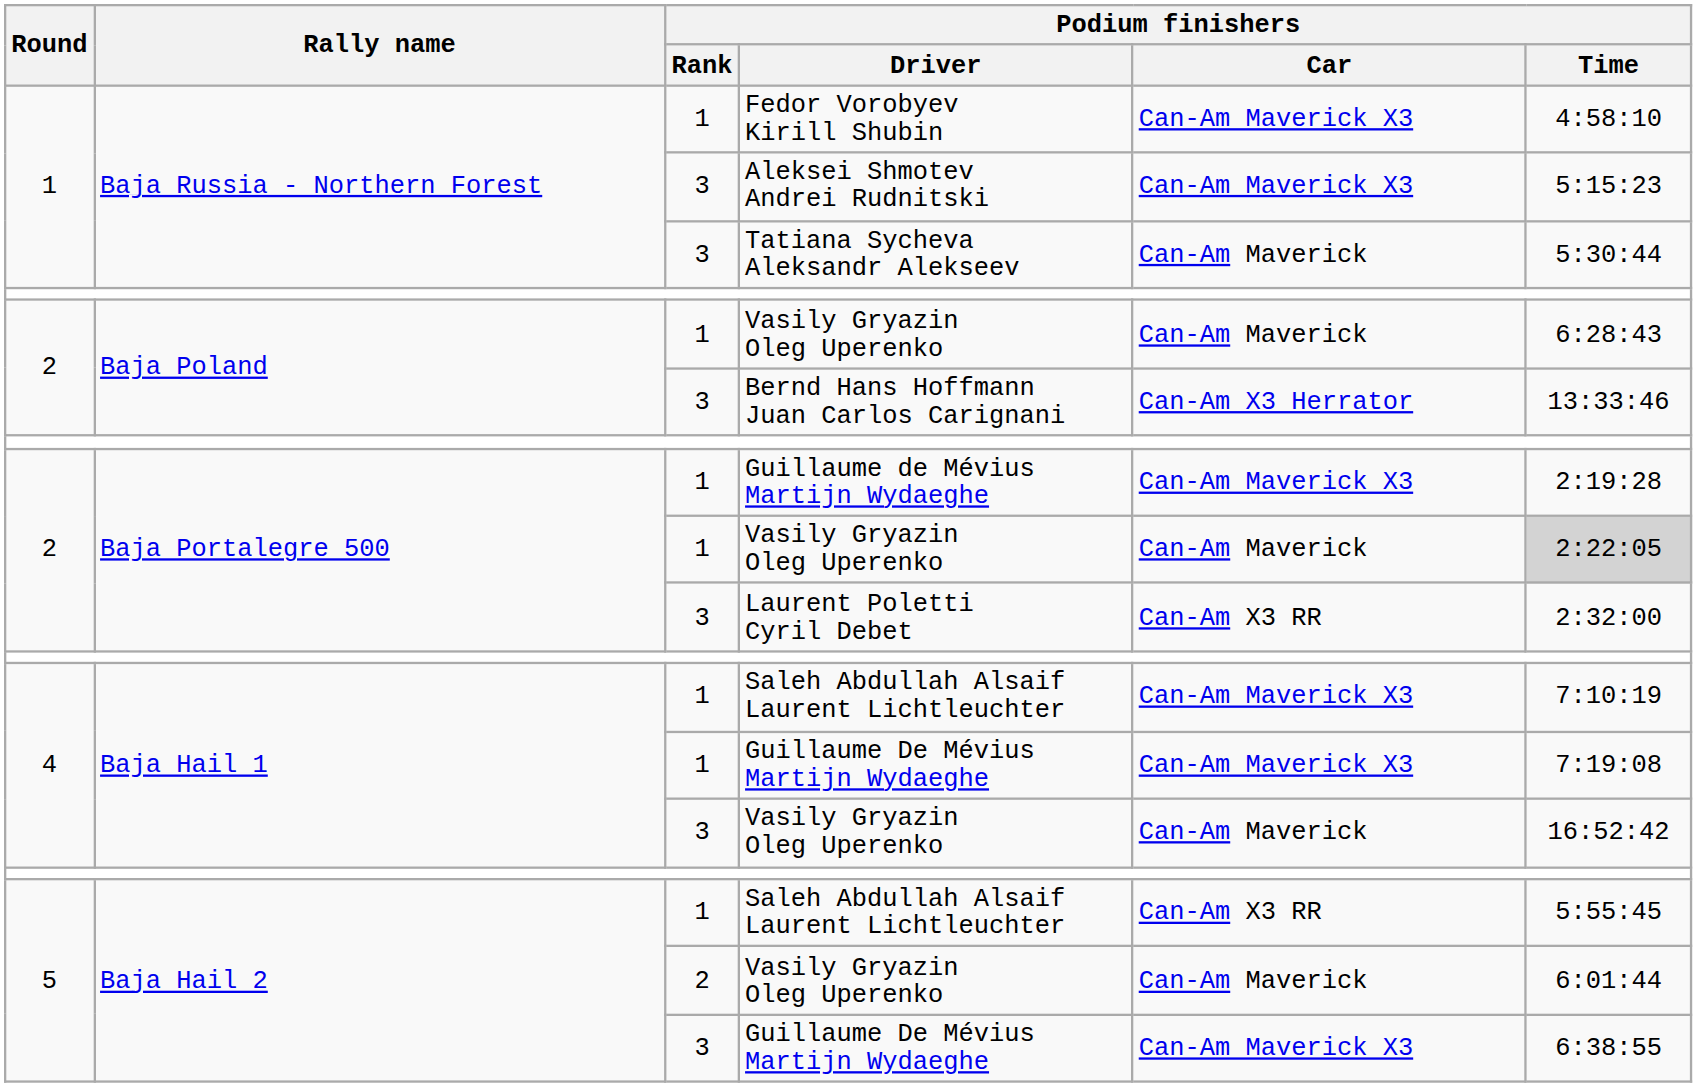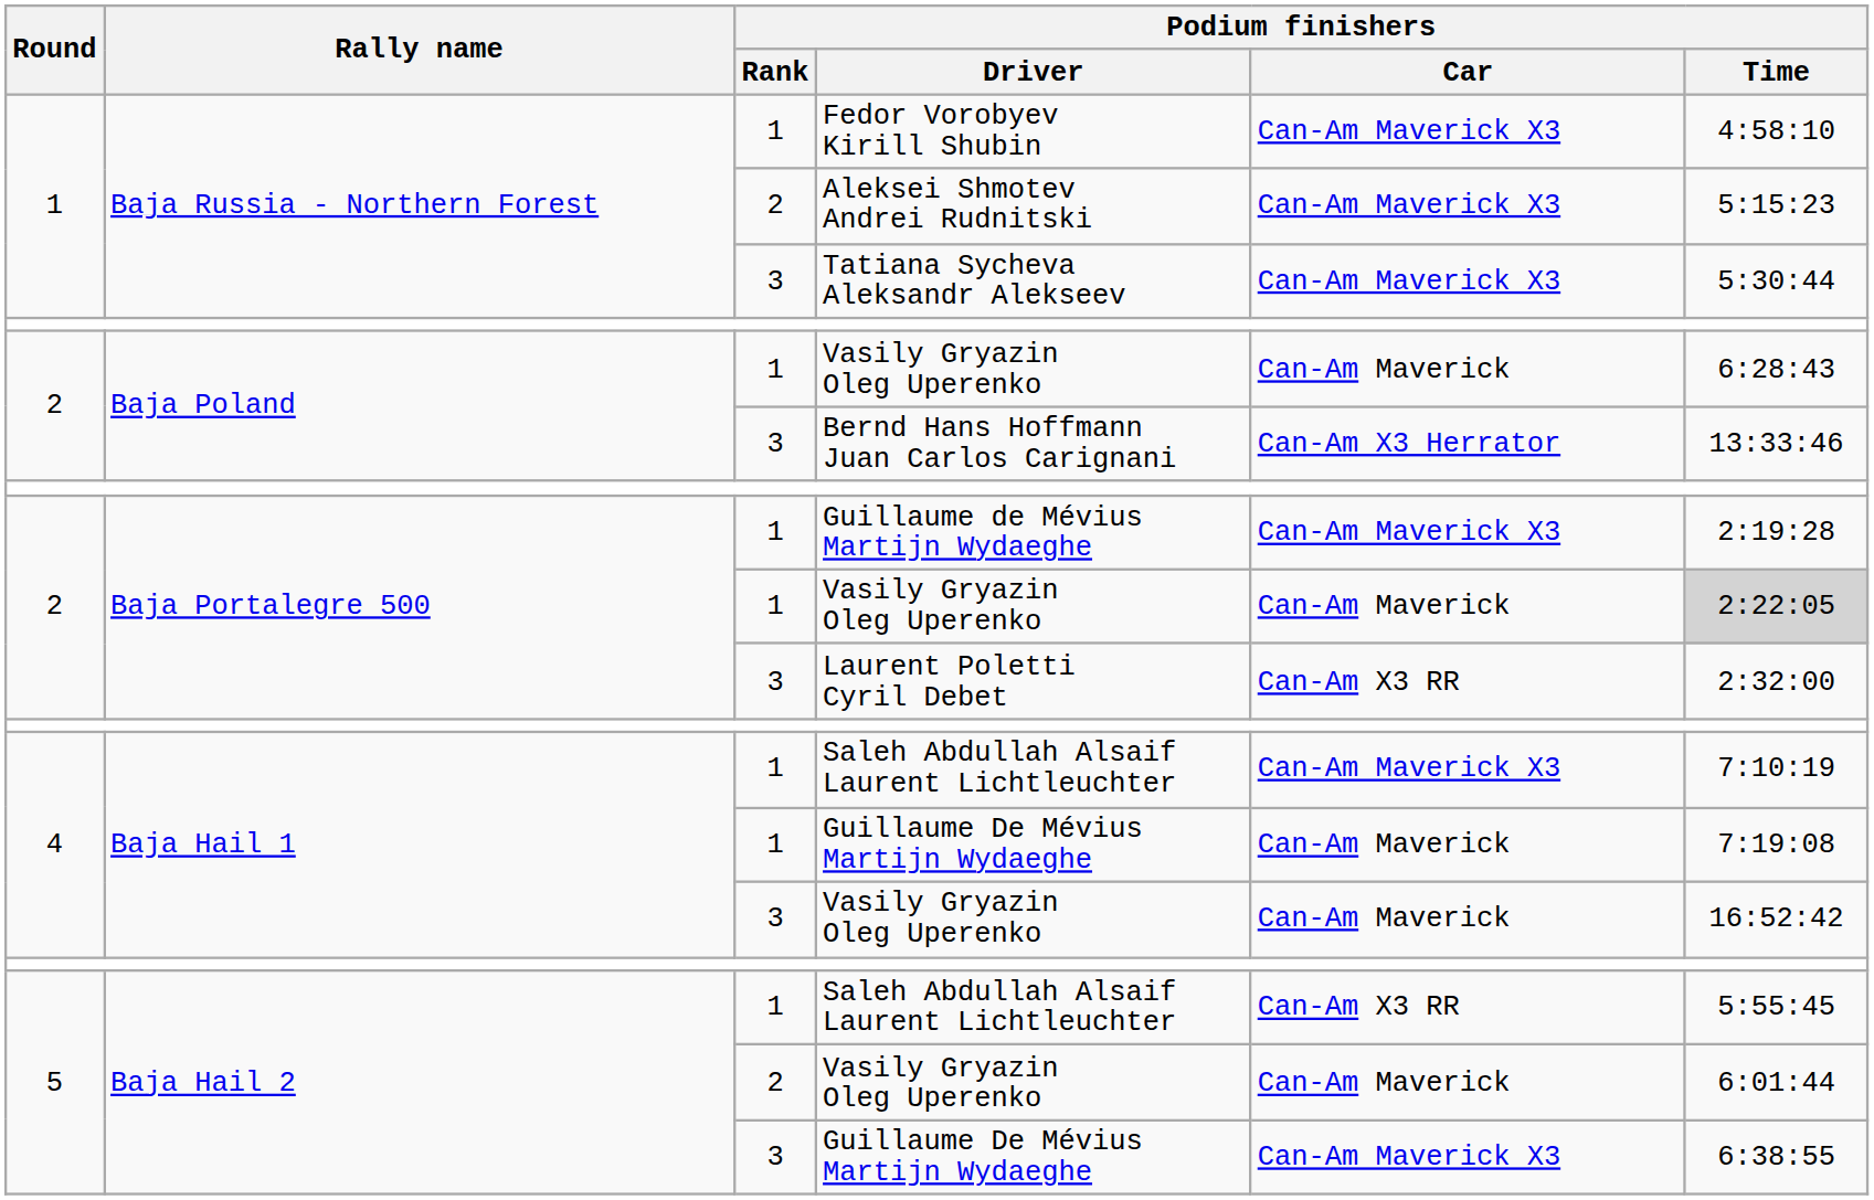Aleksei Shmotev Andrei Rudnitski | Podium finishers / Rank: 3 -> 2
Tatiana Sycheva Aleksandr Alekseev | Podium finishers / Car: Can-Am Maverick -> Can-Am Maverick X3
Baja Hail 1 / Guillaume De Mévius Martijn Wydaeghe | Podium finishers / Car: Can-Am Maverick X3 -> Can-Am Maverick
